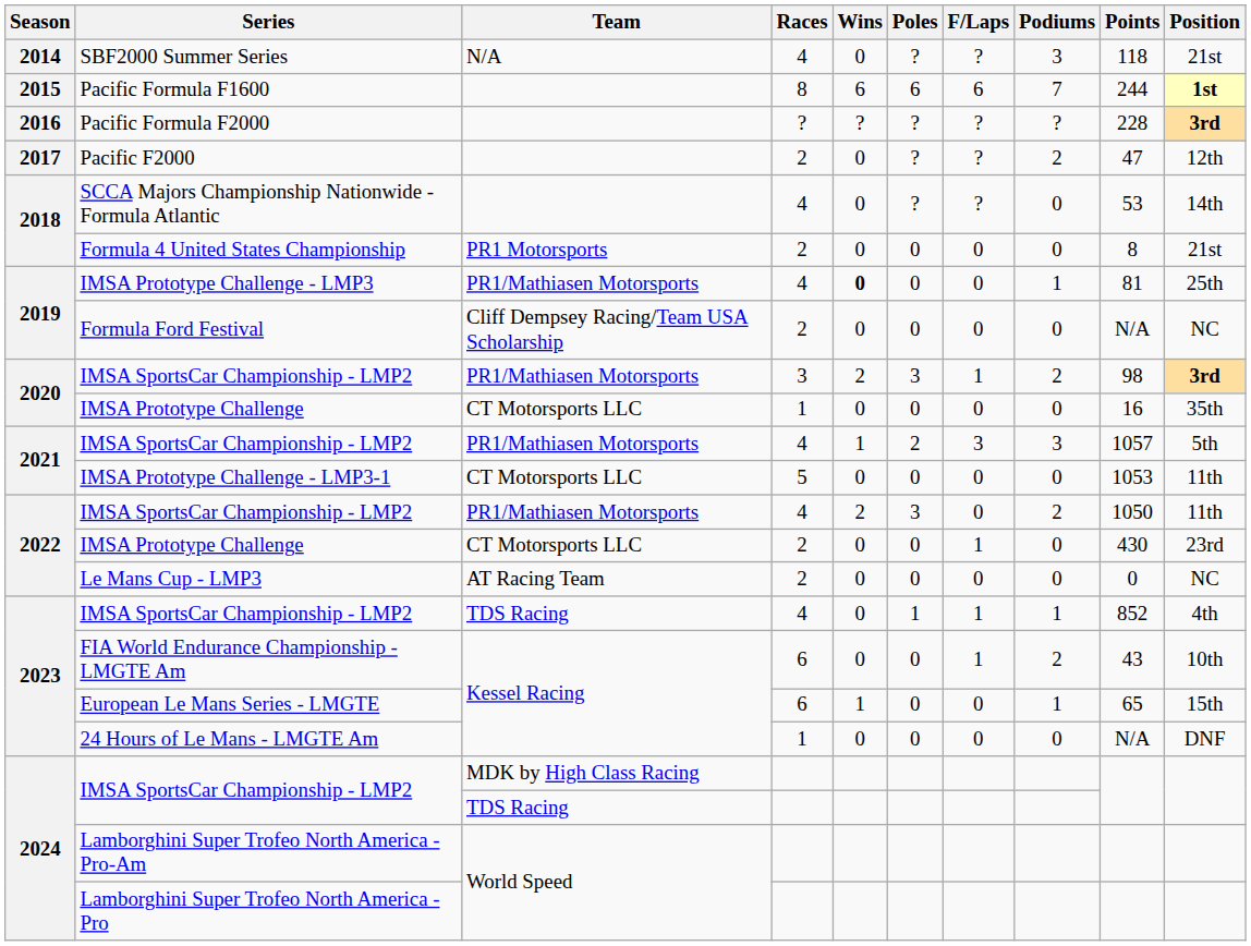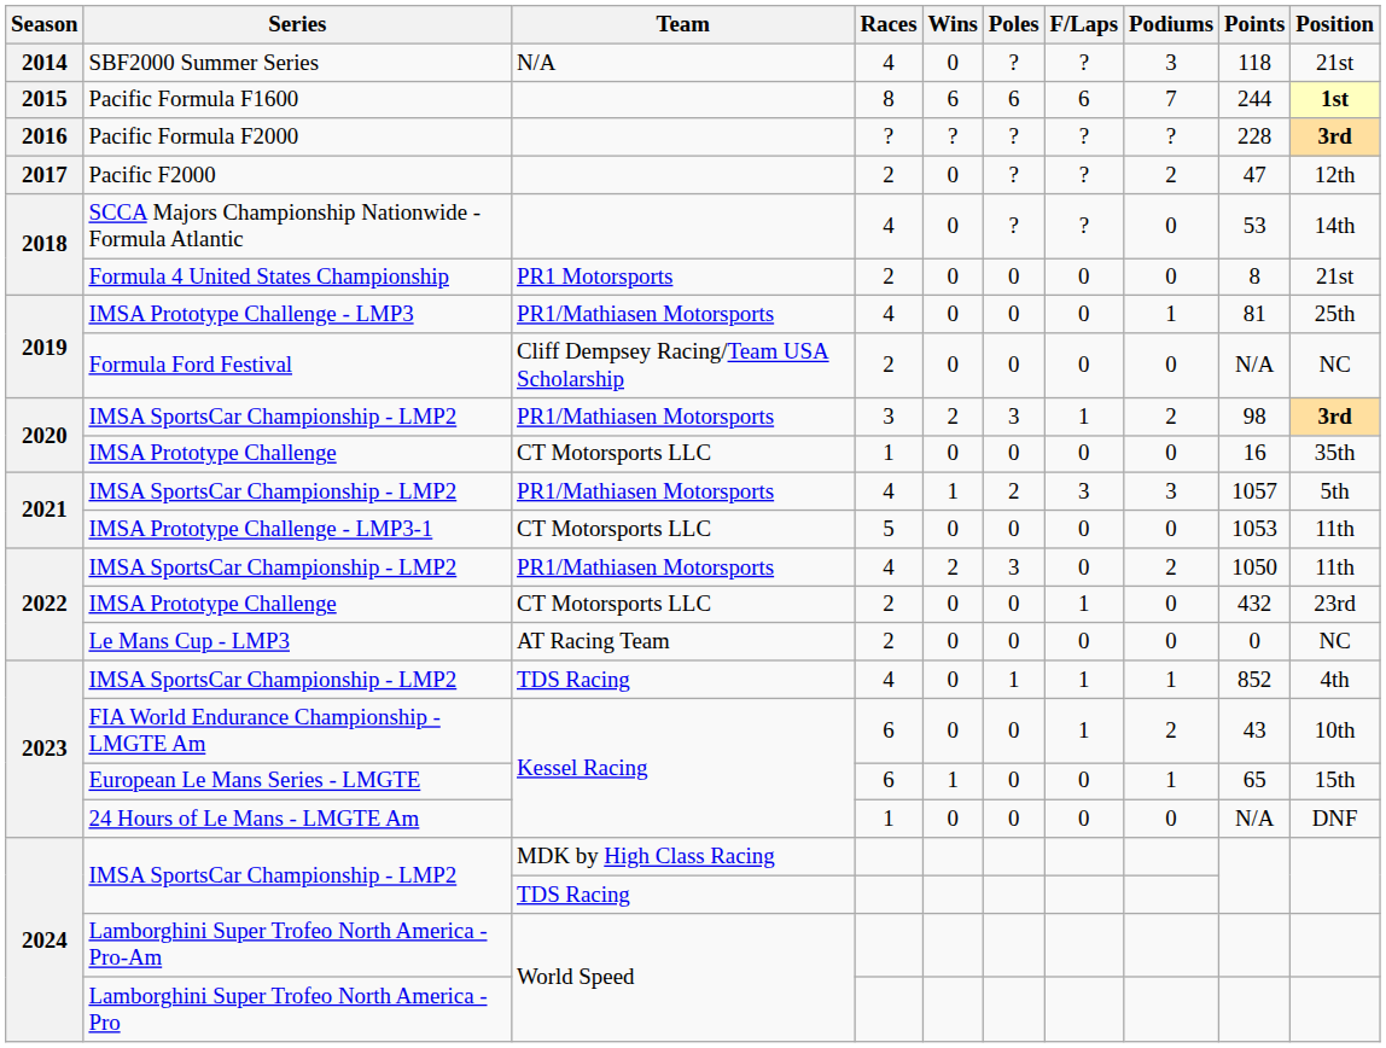IMSA Prototype Challenge - LMP3 | Wins: bold -> normal
2022 / IMSA Prototype Challenge | Points: 430 -> 432
